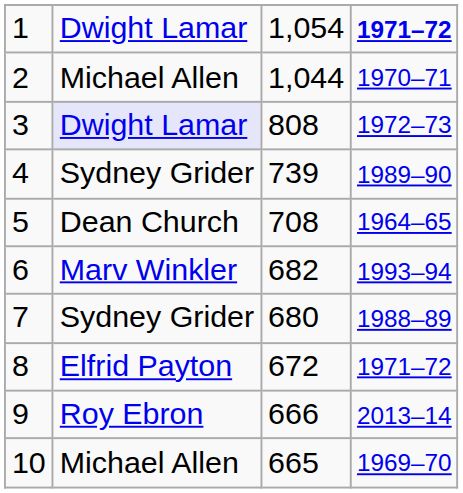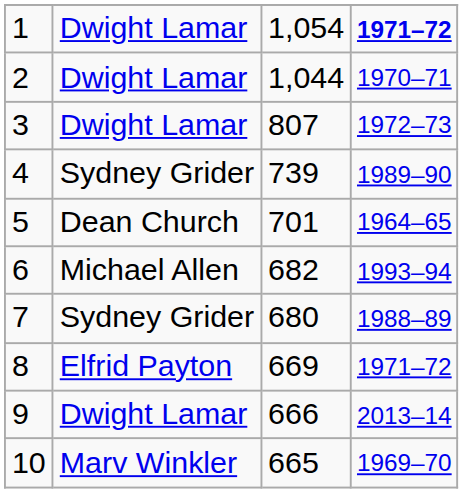2 | column 2: Michael Allen -> Dwight Lamar
3 | column 2: lavender background -> no background
3 | column 3: 808 -> 807
5 | column 3: 708 -> 701
6 | column 2: Marv Winkler -> Michael Allen
8 | column 3: 672 -> 669
9 | column 2: Roy Ebron -> Dwight Lamar
10 | column 2: Michael Allen -> Marv Winkler
